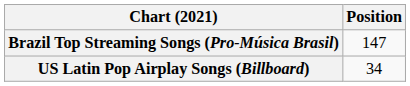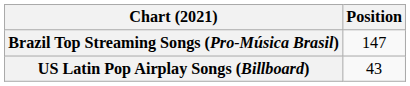US Latin Pop Airplay Songs (Billboard) | Position: 34 -> 43
